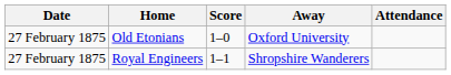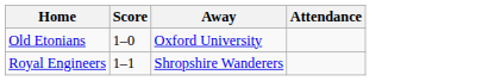- column: Date | 27 February 1875 | 27 February 1875
